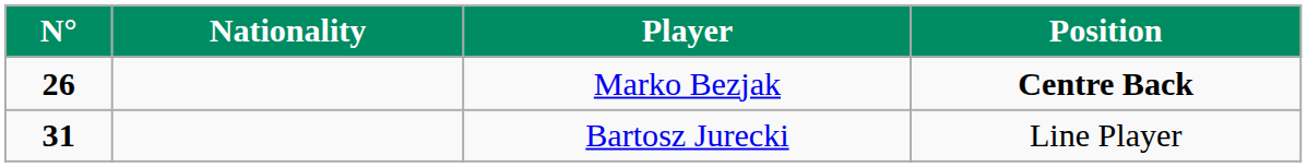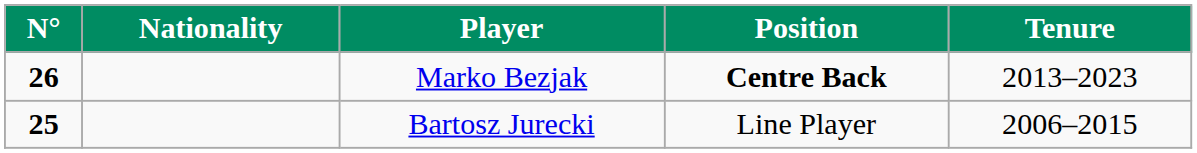+ column: Tenure | 2013–2023 | 2006–2015
Bartosz Jurecki | N°: 31 -> 25
